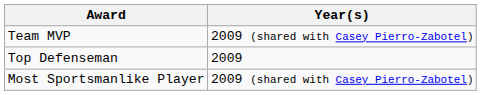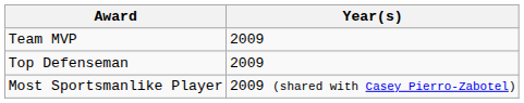Team MVP | Year(s): 2009 (shared with Casey Pierro-Zabotel) -> 2009
